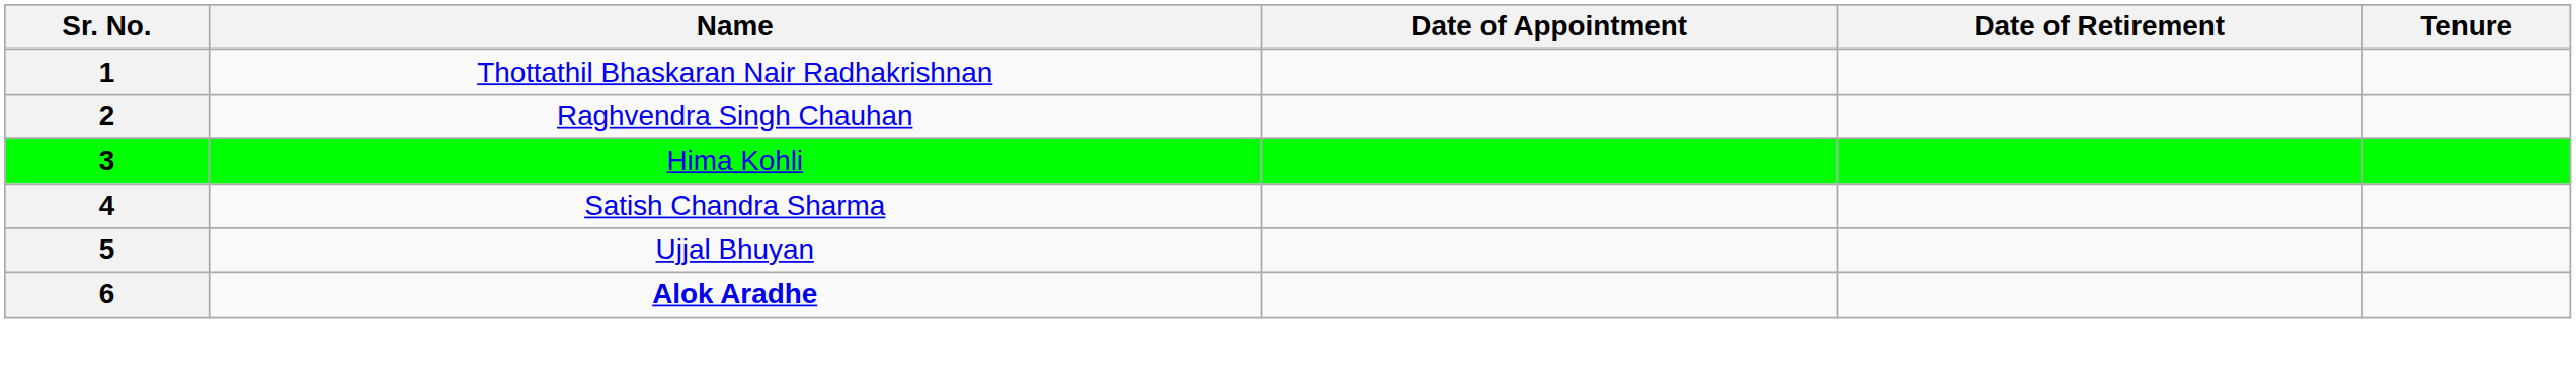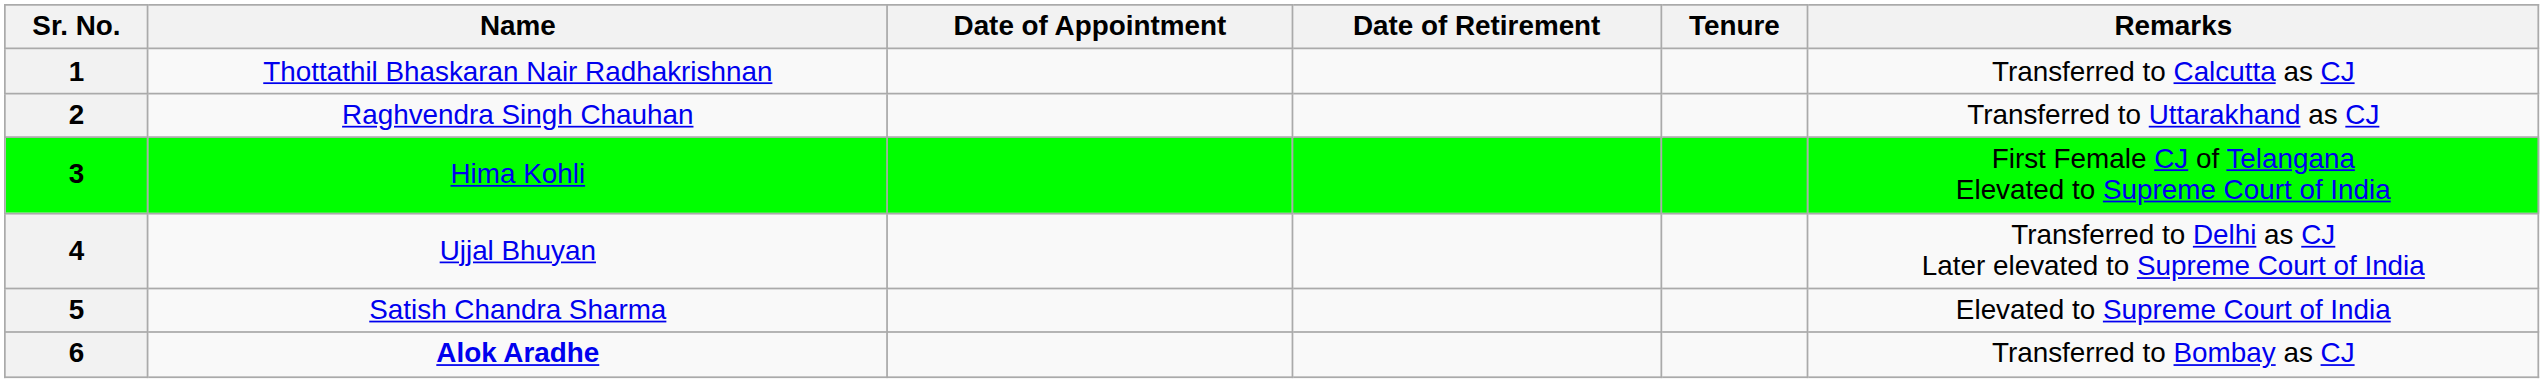+ column: Remarks | Transferred to Calcutta as CJ | Transferred to Uttarakhand as CJ | First Female CJ of Telangana Elevated to Supreme Court of India | Transferred to Delhi as CJ Later elevated to Supreme Court of India | Elevated to Supreme Court of India | Transferred to Bombay as CJ
4 | Name: Satish Chandra Sharma -> Ujjal Bhuyan
5 | Name: Ujjal Bhuyan -> Satish Chandra Sharma
